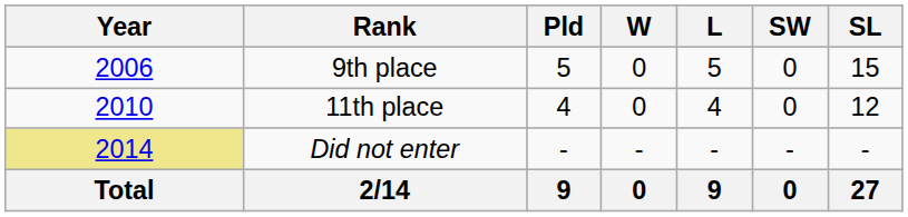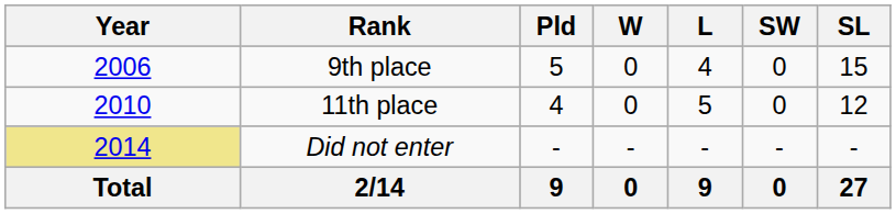9th place | L: 5 -> 4
11th place | L: 4 -> 5
